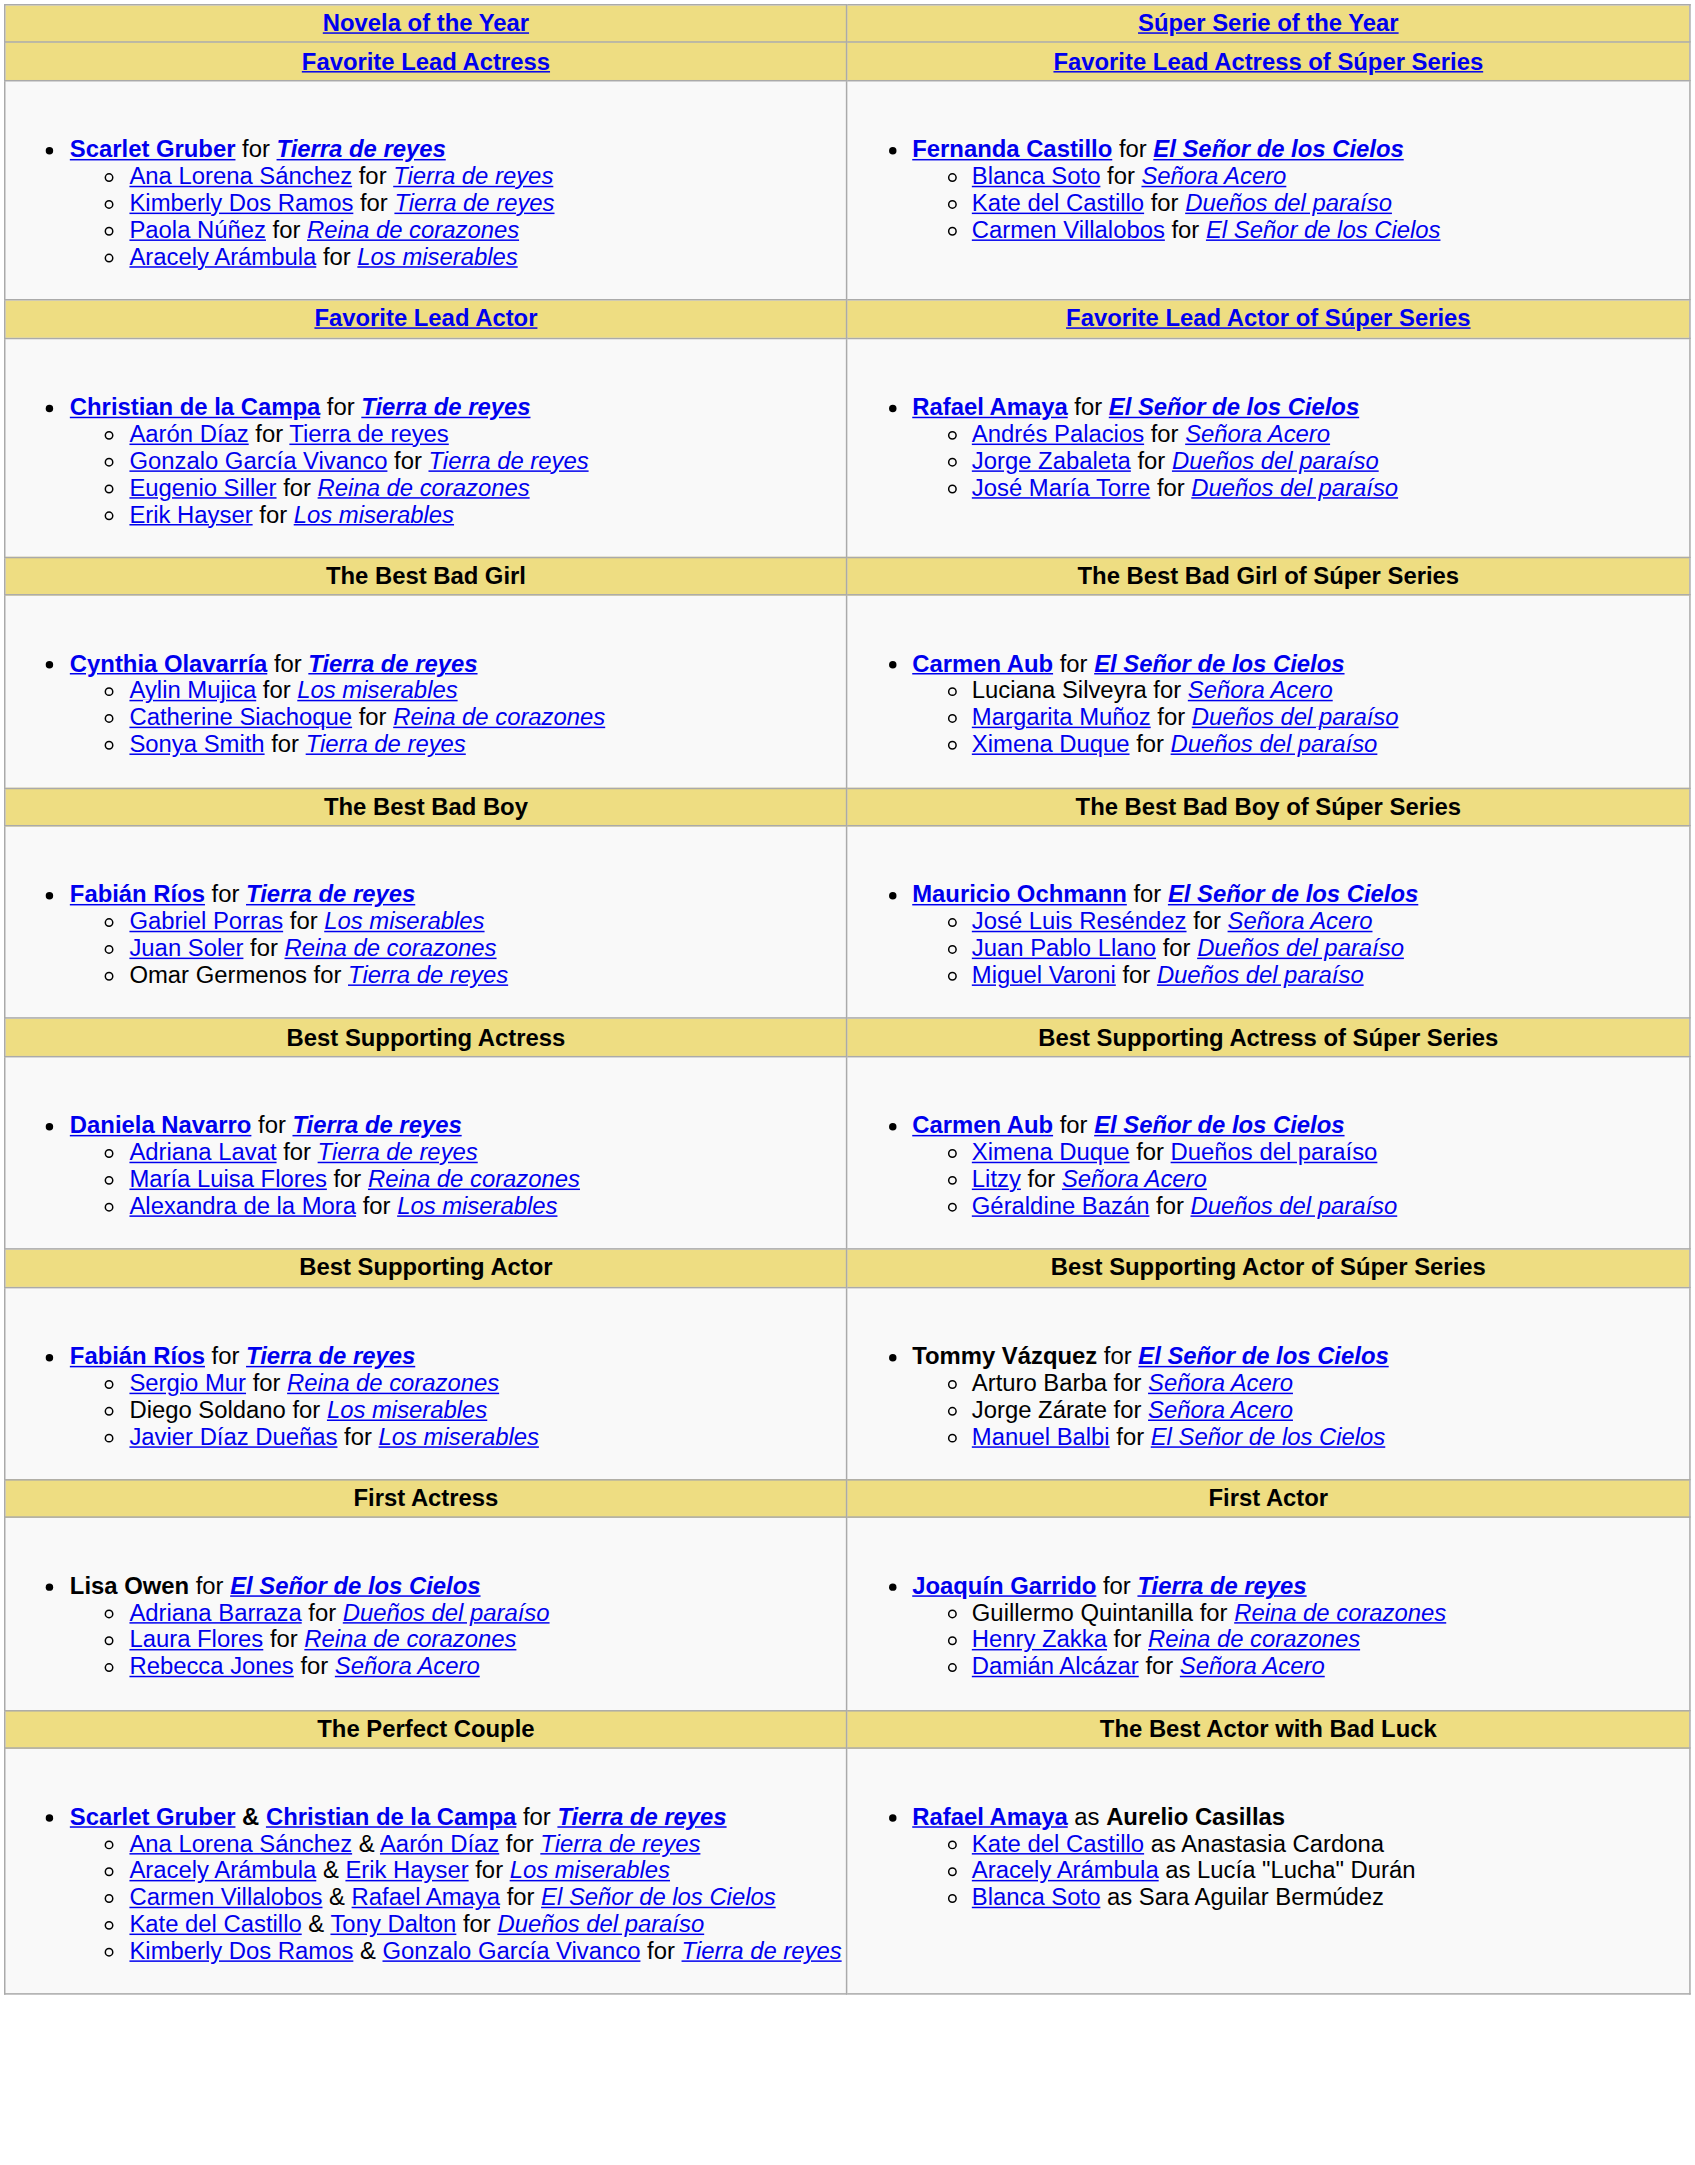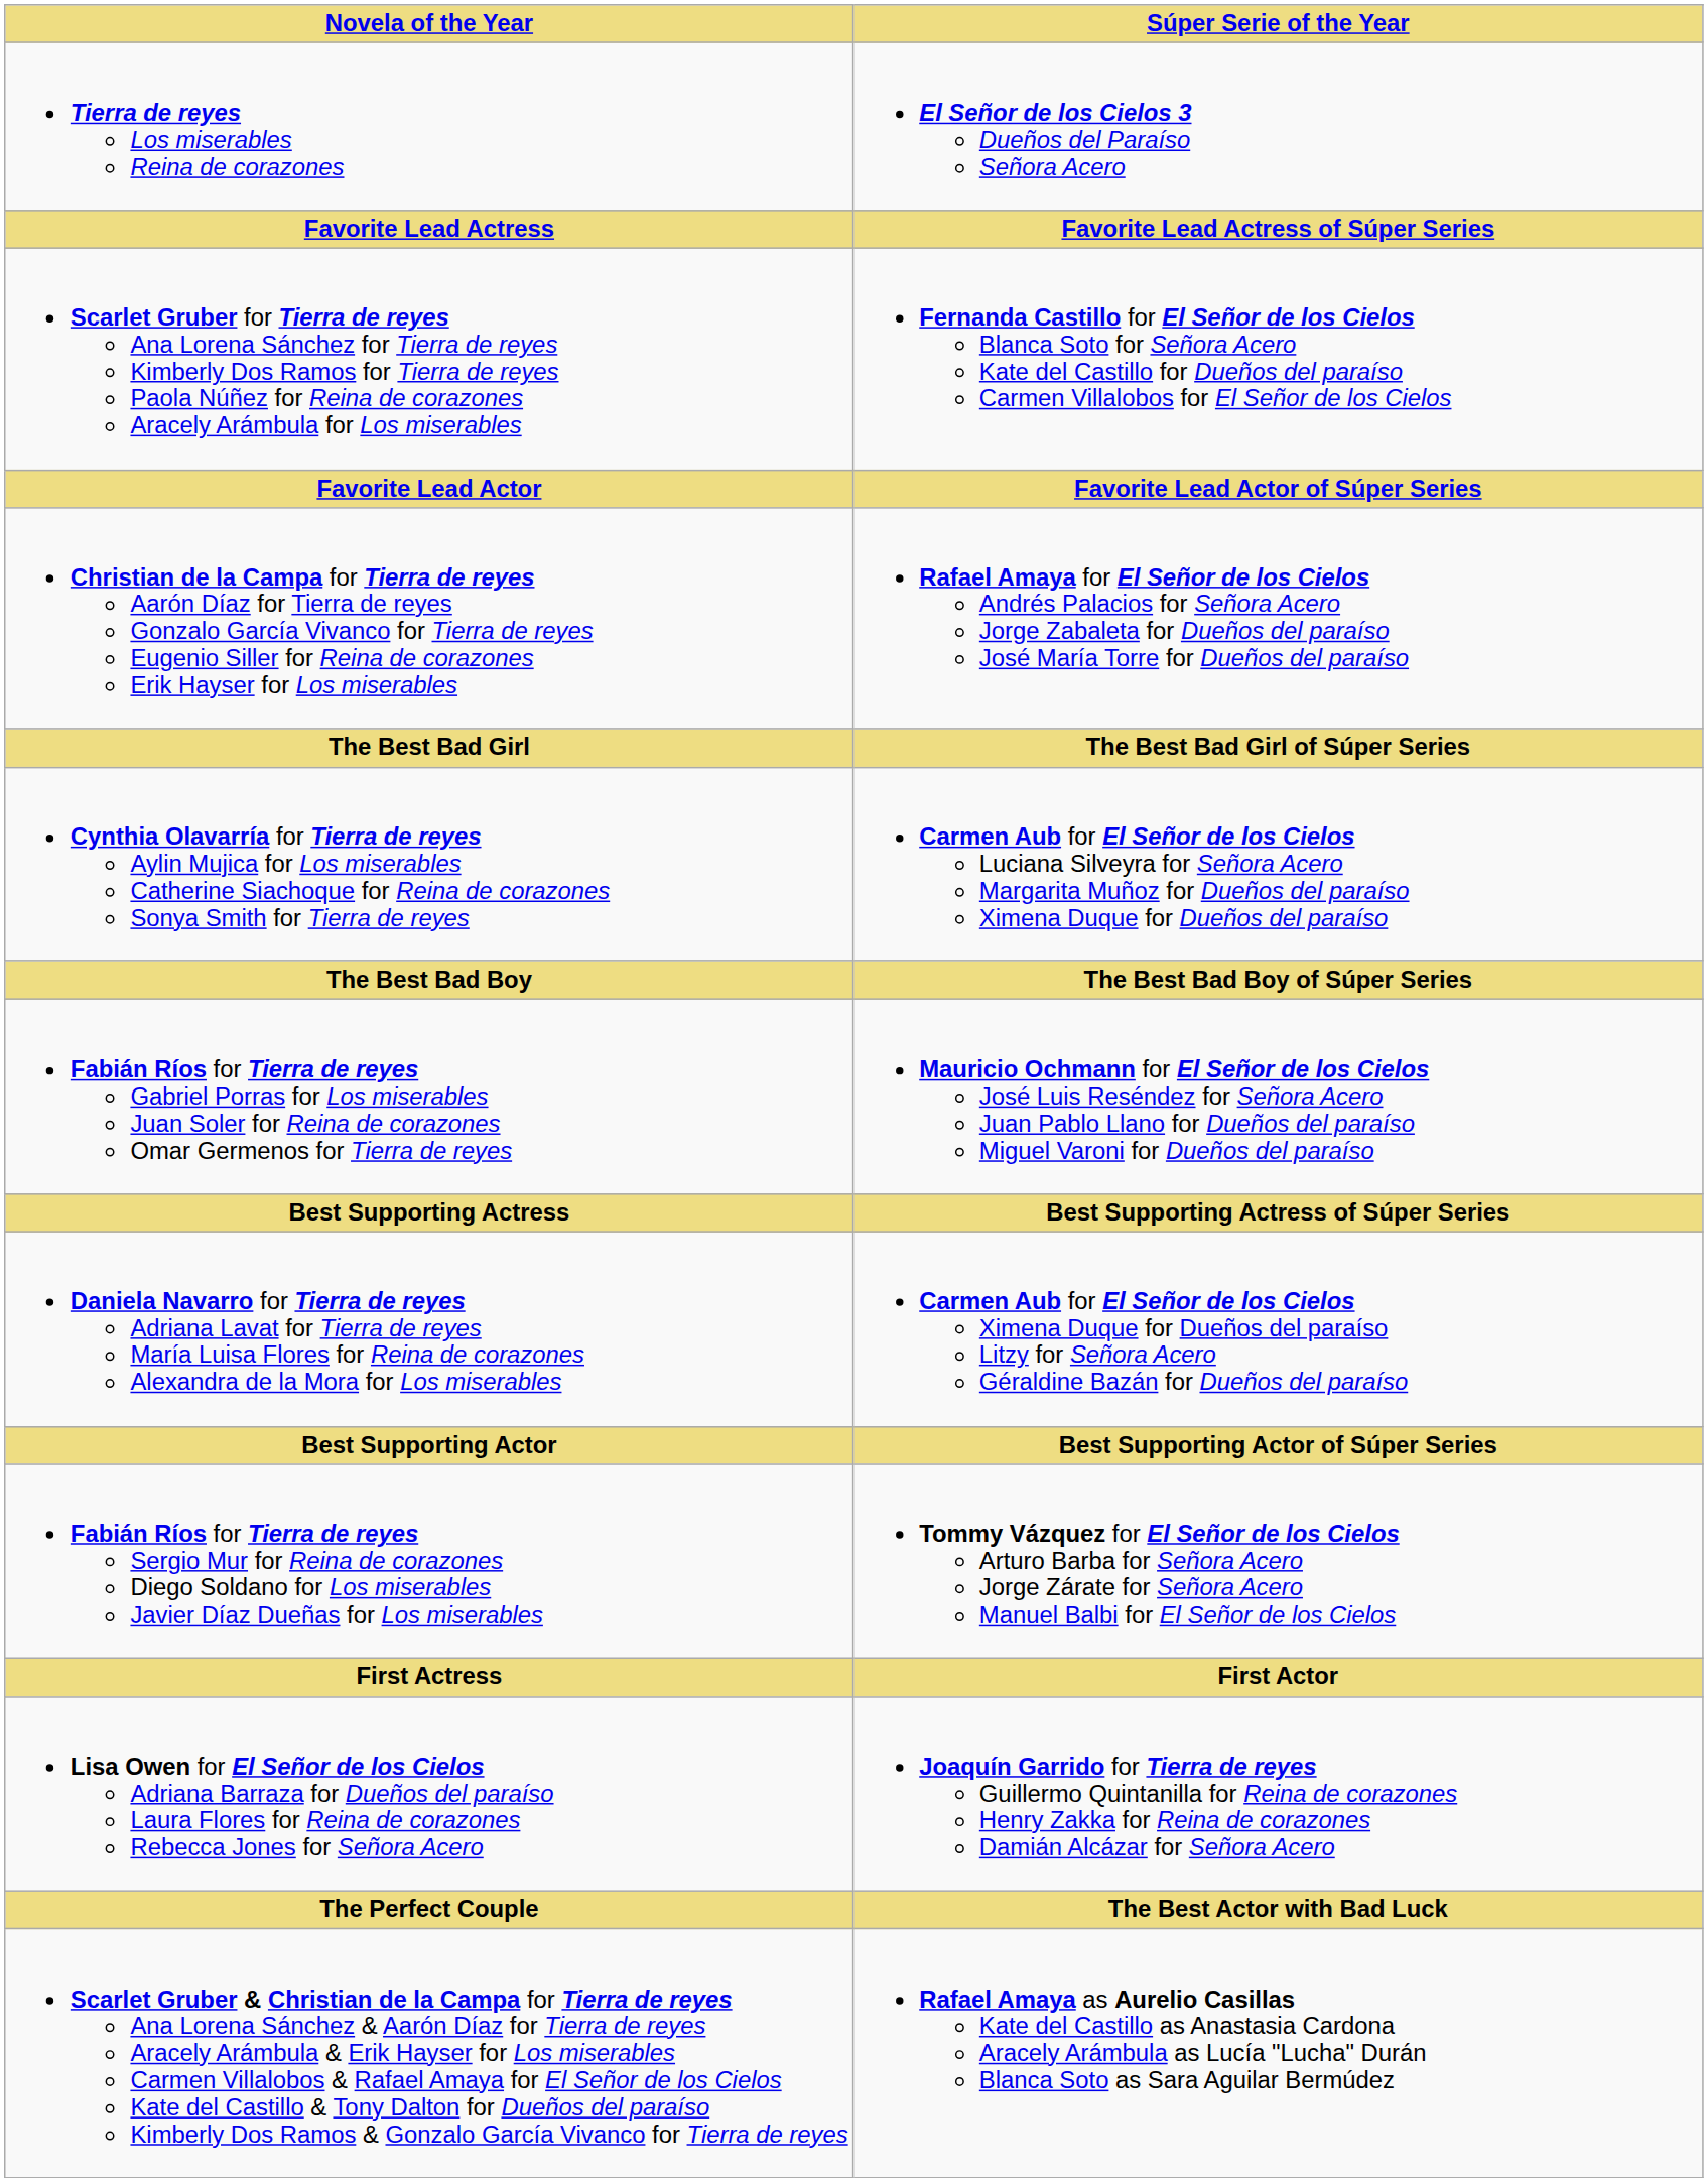+ row: Tierra de reyes Los miserables Reina de corazones | El Señor de los Cielos 3 Dueños del Paraíso Señora Acero
